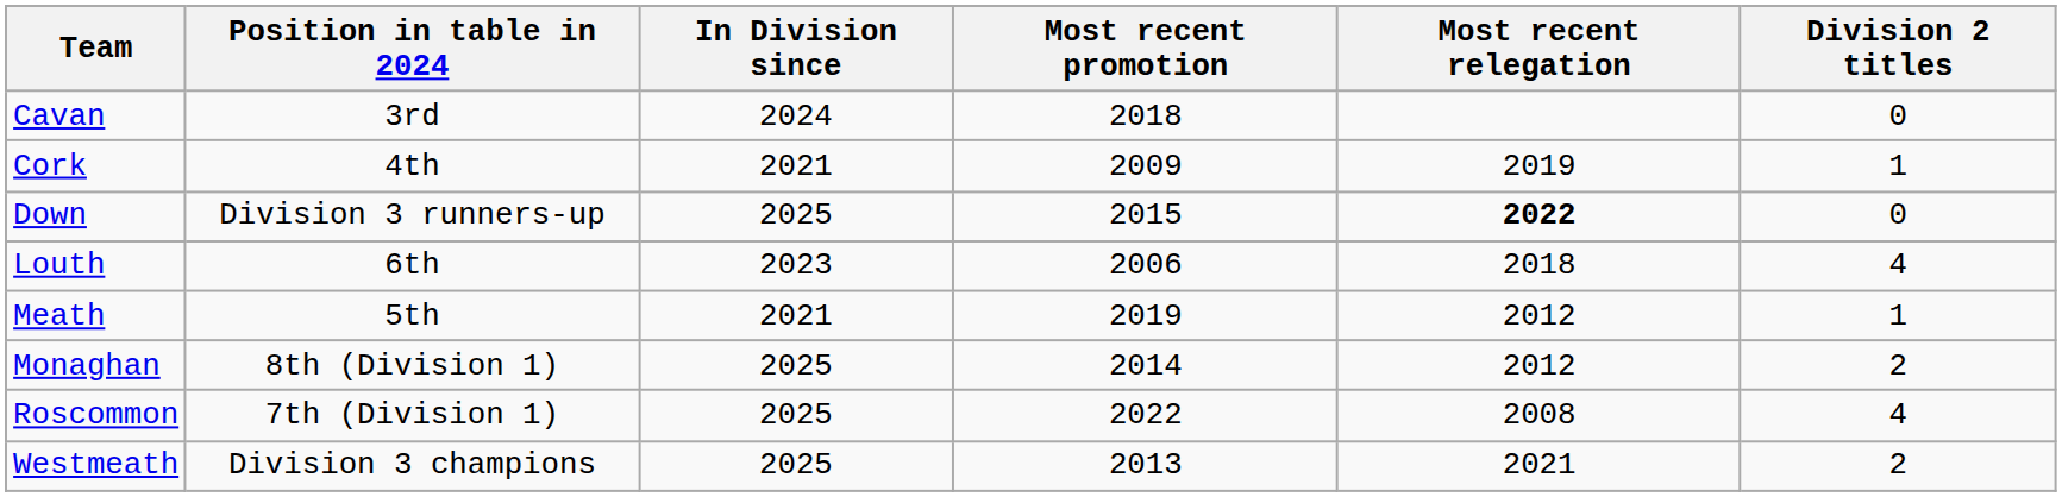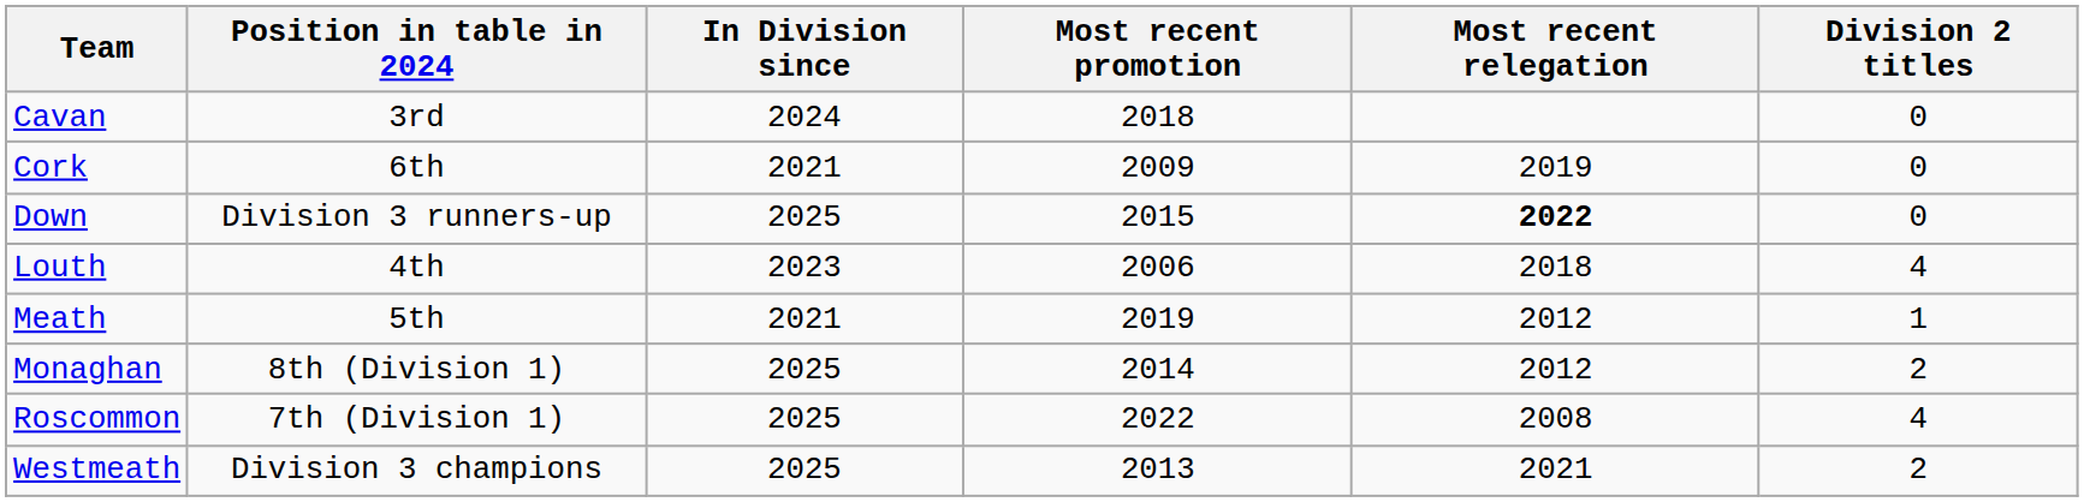Cork | Position in table in 2024: 4th -> 6th
Cork | Division 2 titles: 1 -> 0
Louth | Position in table in 2024: 6th -> 4th
